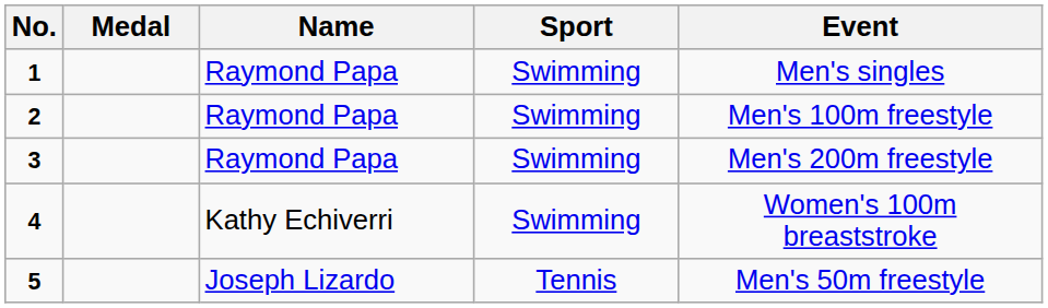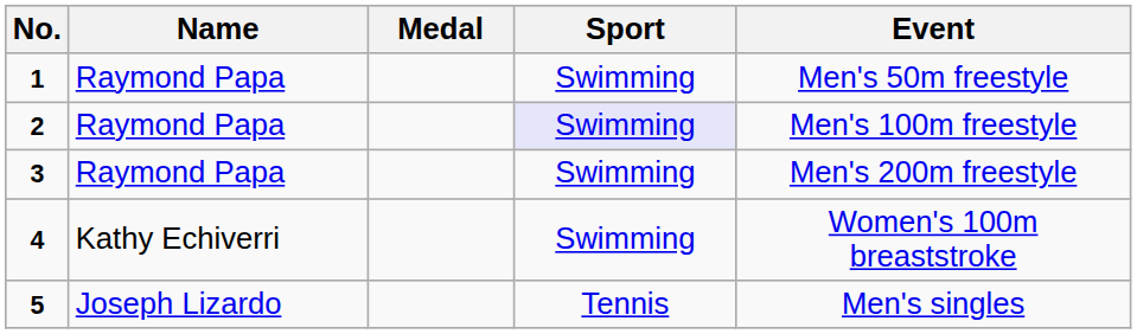columns swapped: Medal <-> Name
1 | Event: Men's singles -> Men's 50m freestyle
2 | Sport: no background -> lavender background
5 | Event: Men's 50m freestyle -> Men's singles
